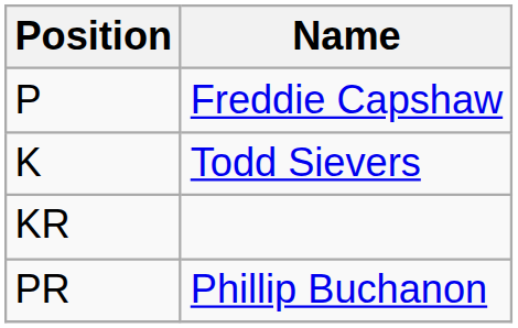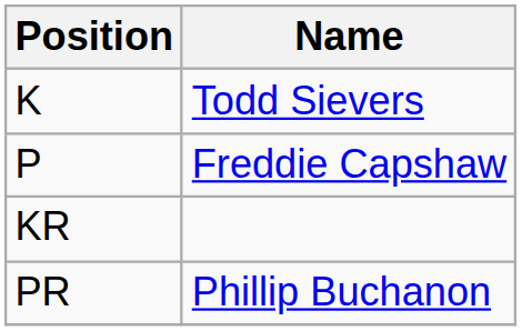rows swapped: K <-> P
